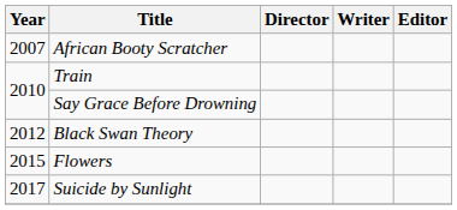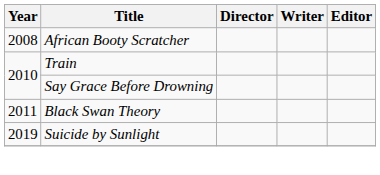African Booty Scratcher | Year: 2007 -> 2008
Black Swan Theory | Year: 2012 -> 2011
- row: 2015 | Flowers
Suicide by Sunlight | Year: 2017 -> 2019
